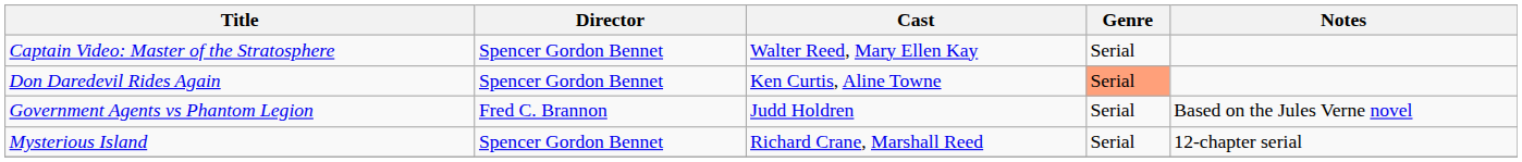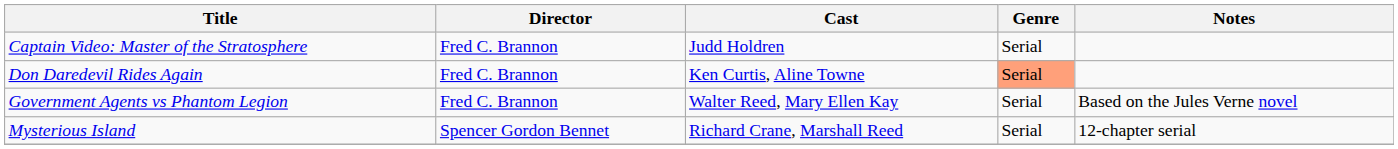Captain Video: Master of the Stratosphere | Director: Spencer Gordon Bennet -> Fred C. Brannon
Captain Video: Master of the Stratosphere | Cast: Walter Reed, Mary Ellen Kay -> Judd Holdren
Don Daredevil Rides Again | Director: Spencer Gordon Bennet -> Fred C. Brannon
Government Agents vs Phantom Legion | Cast: Judd Holdren -> Walter Reed, Mary Ellen Kay
